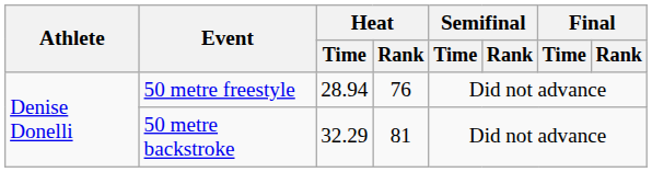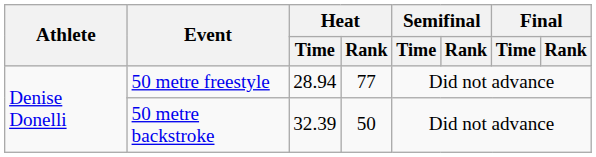50 metre freestyle | Heat / Rank: 76 -> 77
50 metre backstroke | Heat / Time: 32.29 -> 32.39
50 metre backstroke | Heat / Rank: 81 -> 50
